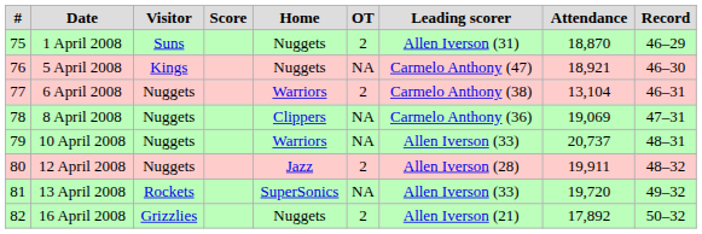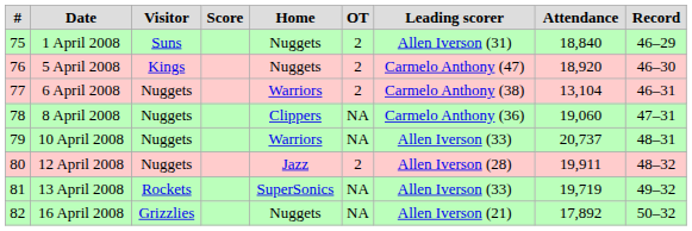1 April 2008 | Attendance: 18,870 -> 18,840
5 April 2008 | OT: NA -> 2
5 April 2008 | Attendance: 18,921 -> 18,920
8 April 2008 | Attendance: 19,069 -> 19,060
13 April 2008 | Attendance: 19,720 -> 19,719
16 April 2008 | OT: 2 -> NA
